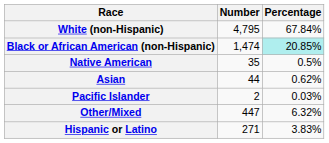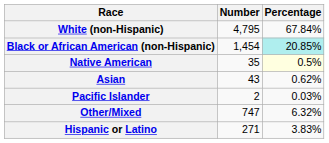Black or African American (non-Hispanic) | Number: 1,474 -> 1,454
Native American | Percentage: no background -> lightyellow background
Asian | Number: 44 -> 43
Other/Mixed | Number: 447 -> 747
